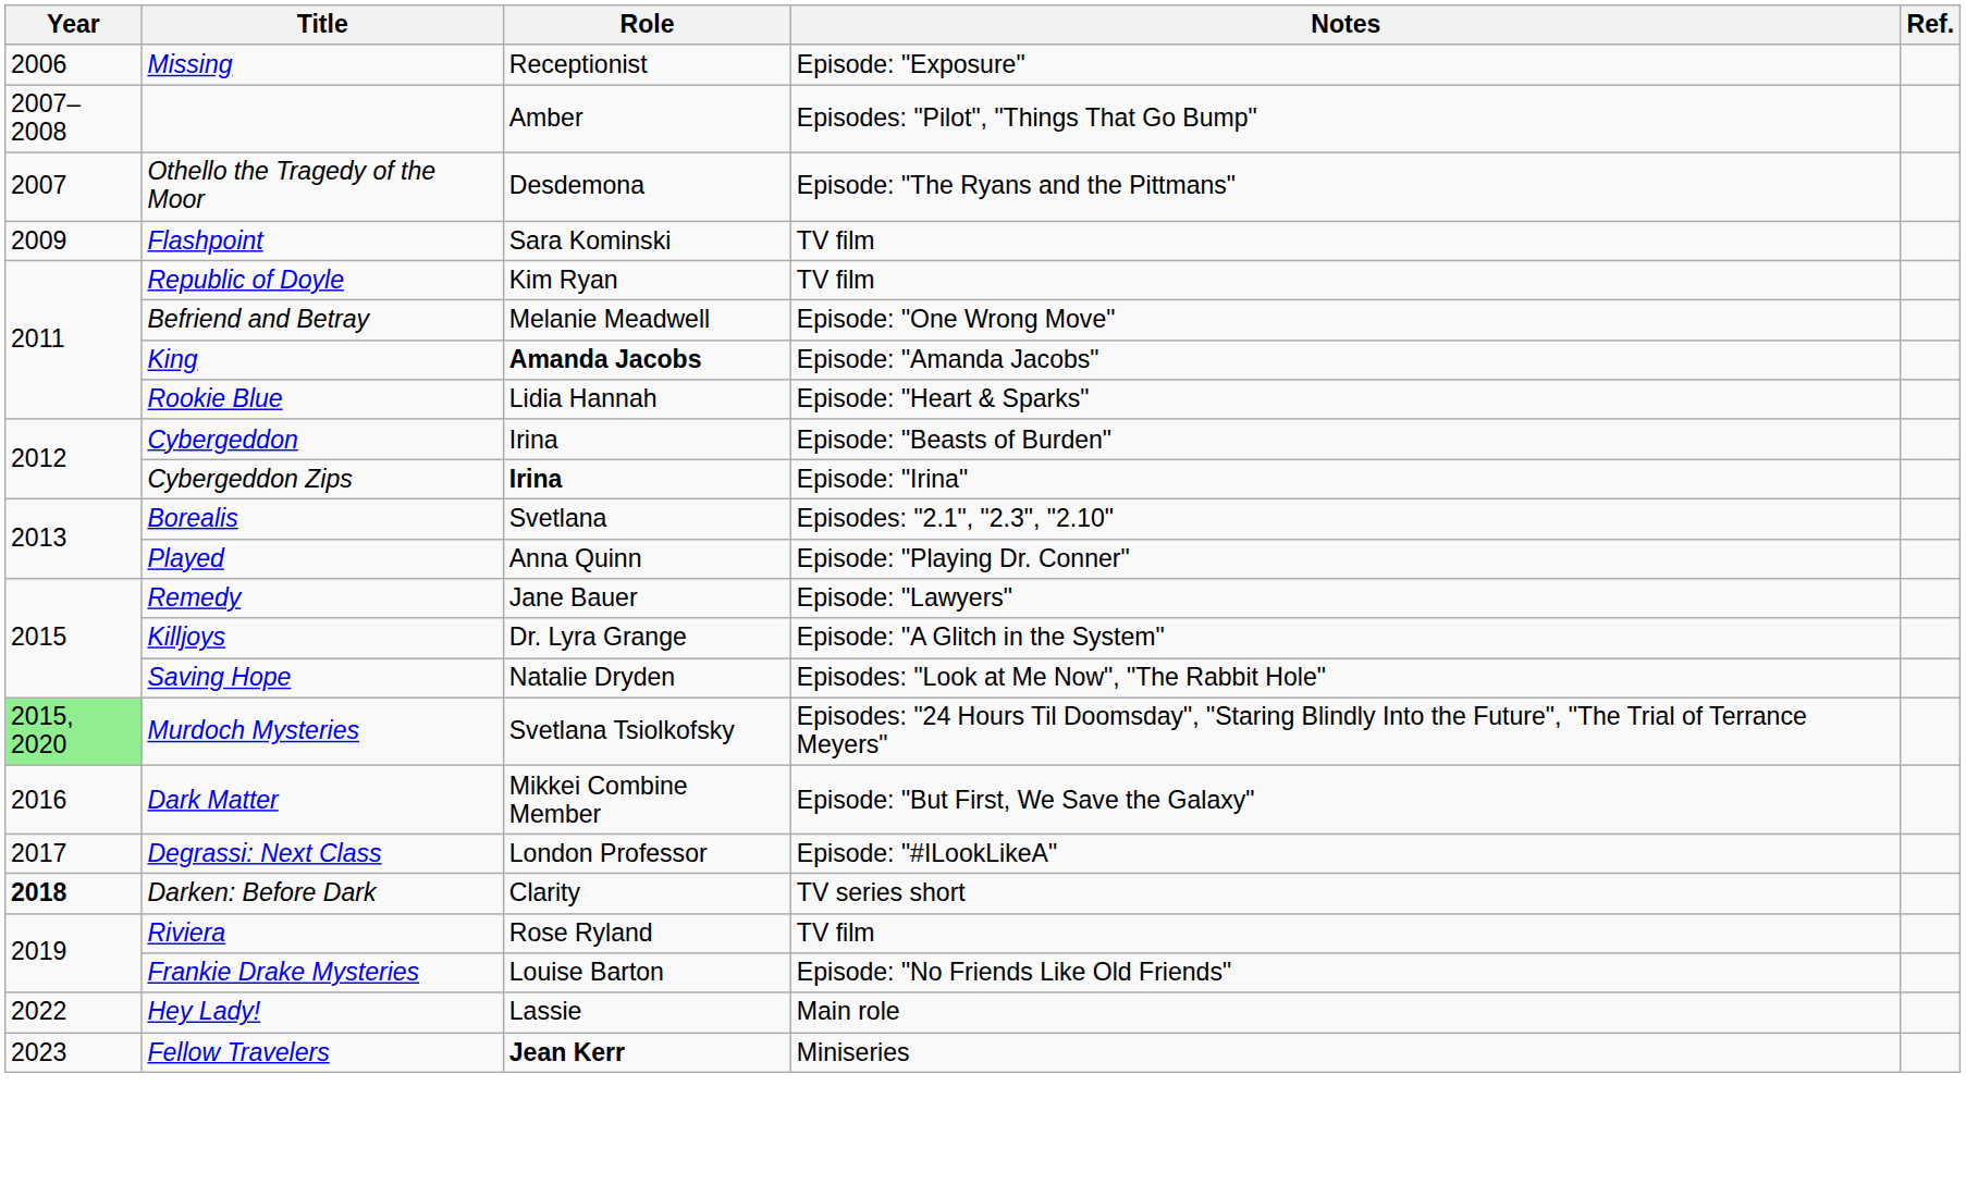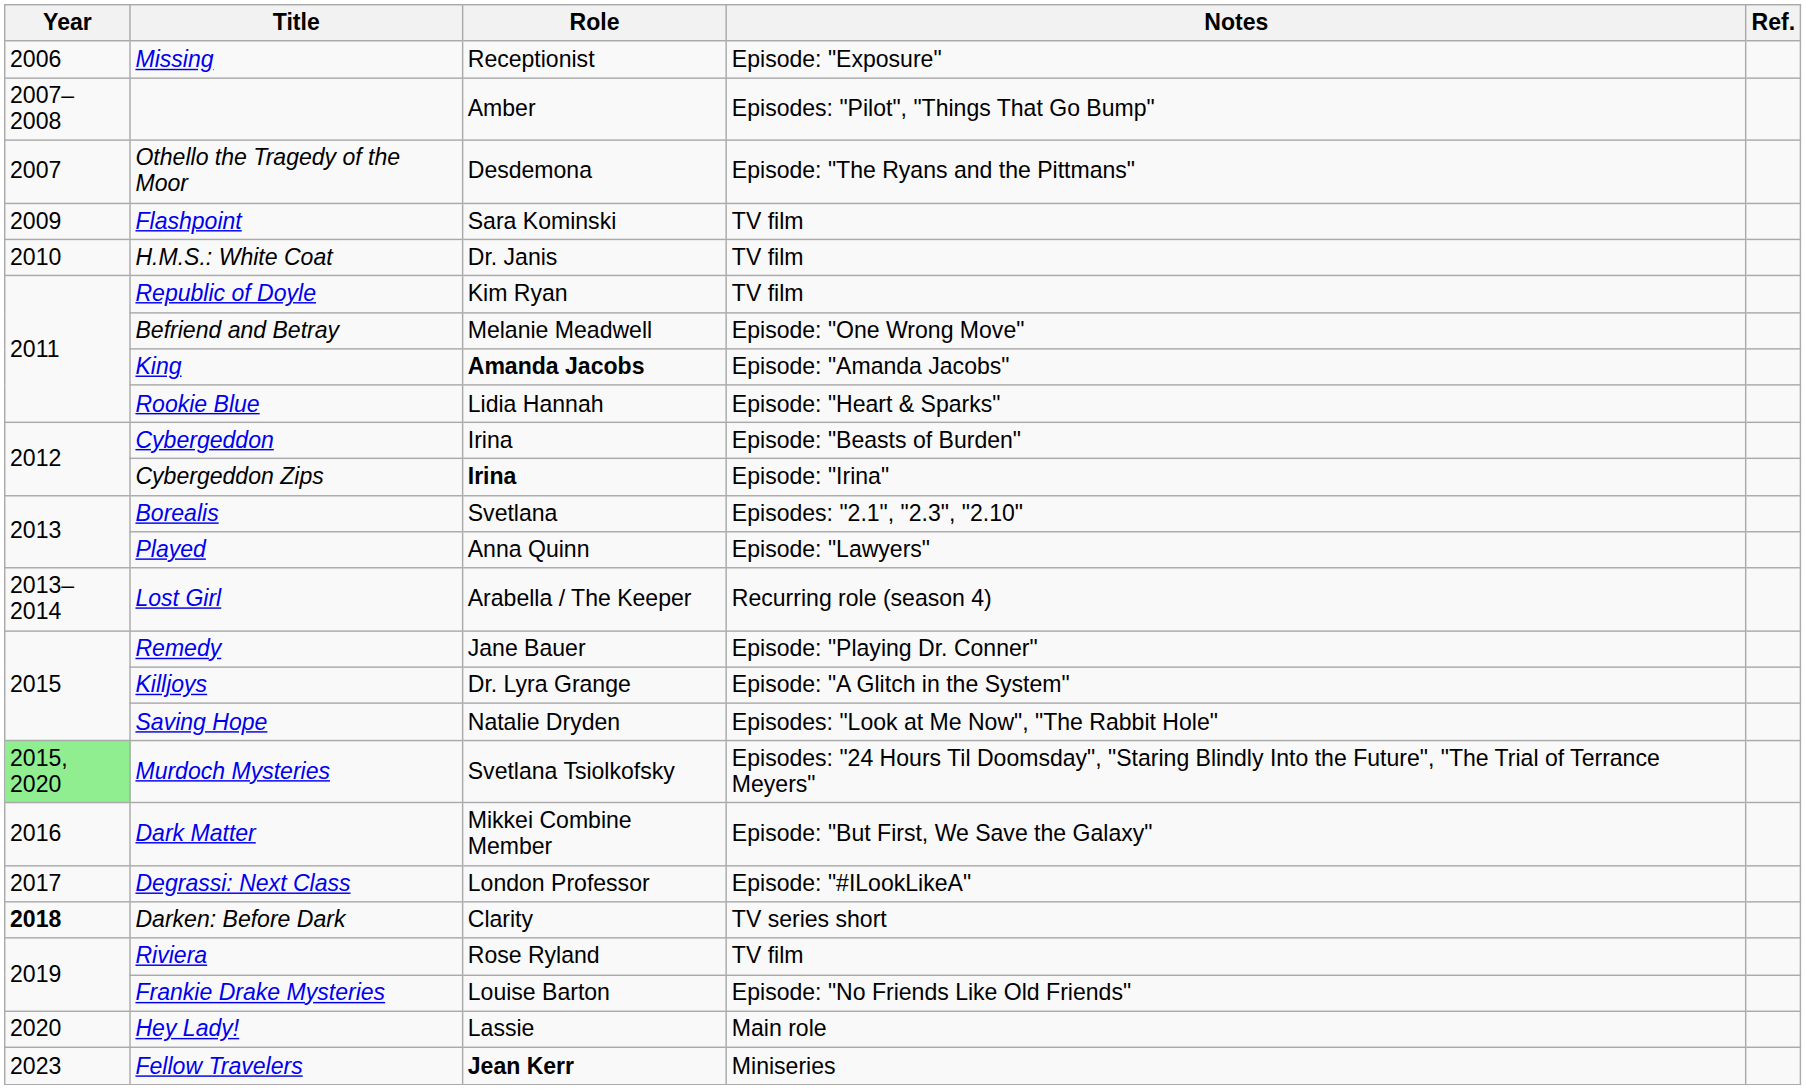+ row: 2010 | H.M.S.: White Coat | Dr. Janis | TV film
Played | Notes: Episode: "Playing Dr. Conner" -> Episode: "Lawyers"
+ row: 2013–2014 | Lost Girl | Arabella / The Keeper | Recurring role (season 4)
Remedy | Notes: Episode: "Lawyers" -> Episode: "Playing Dr. Conner"
Hey Lady! | Year: 2022 -> 2020
